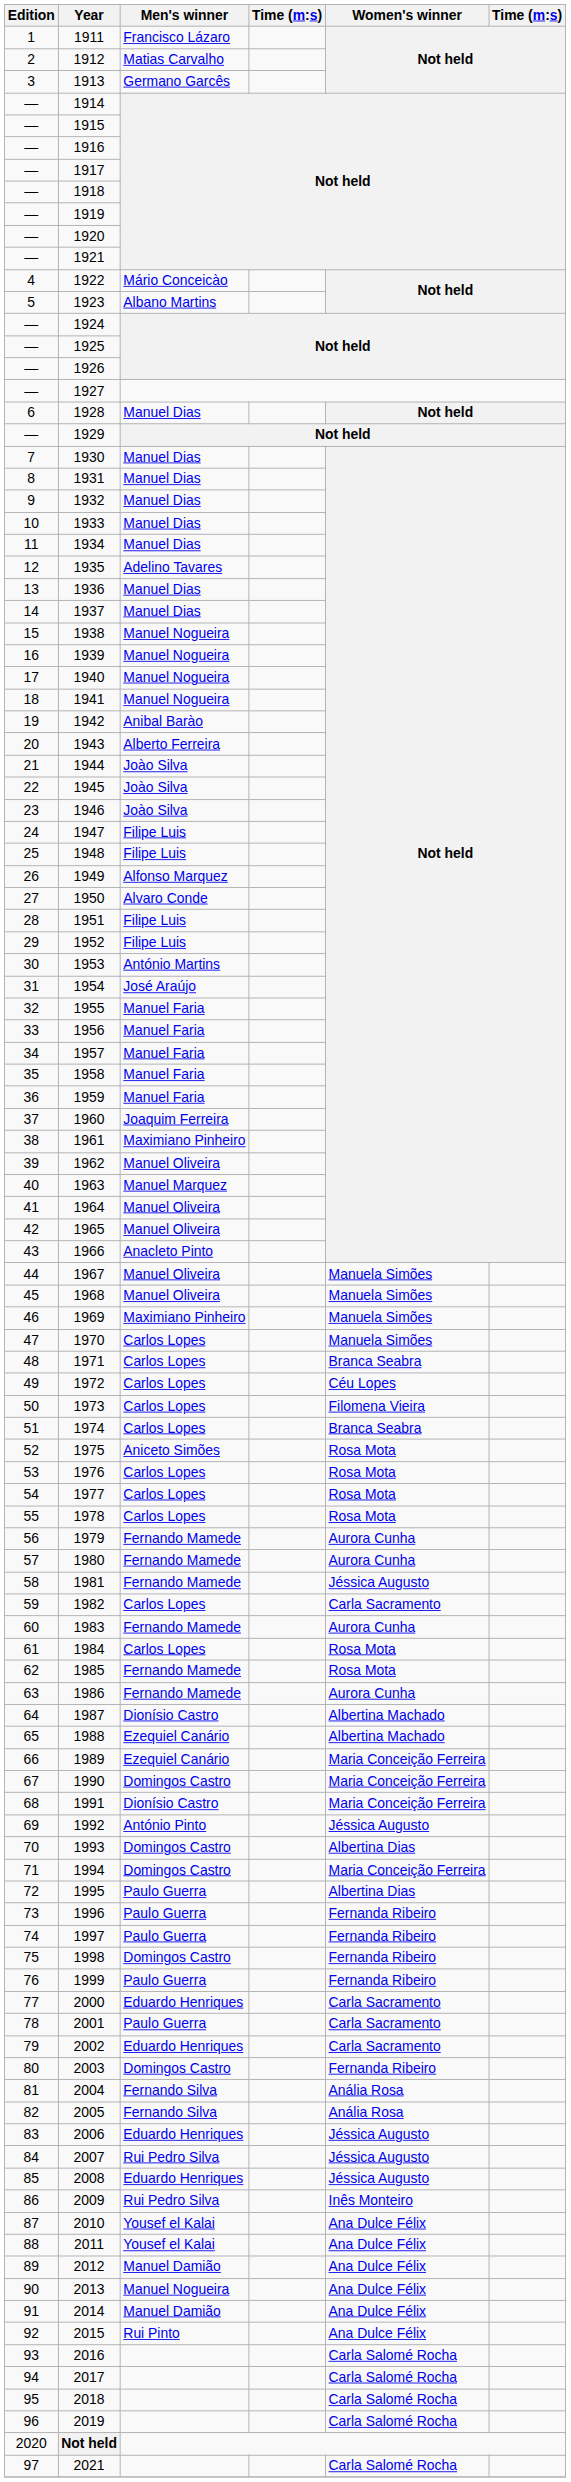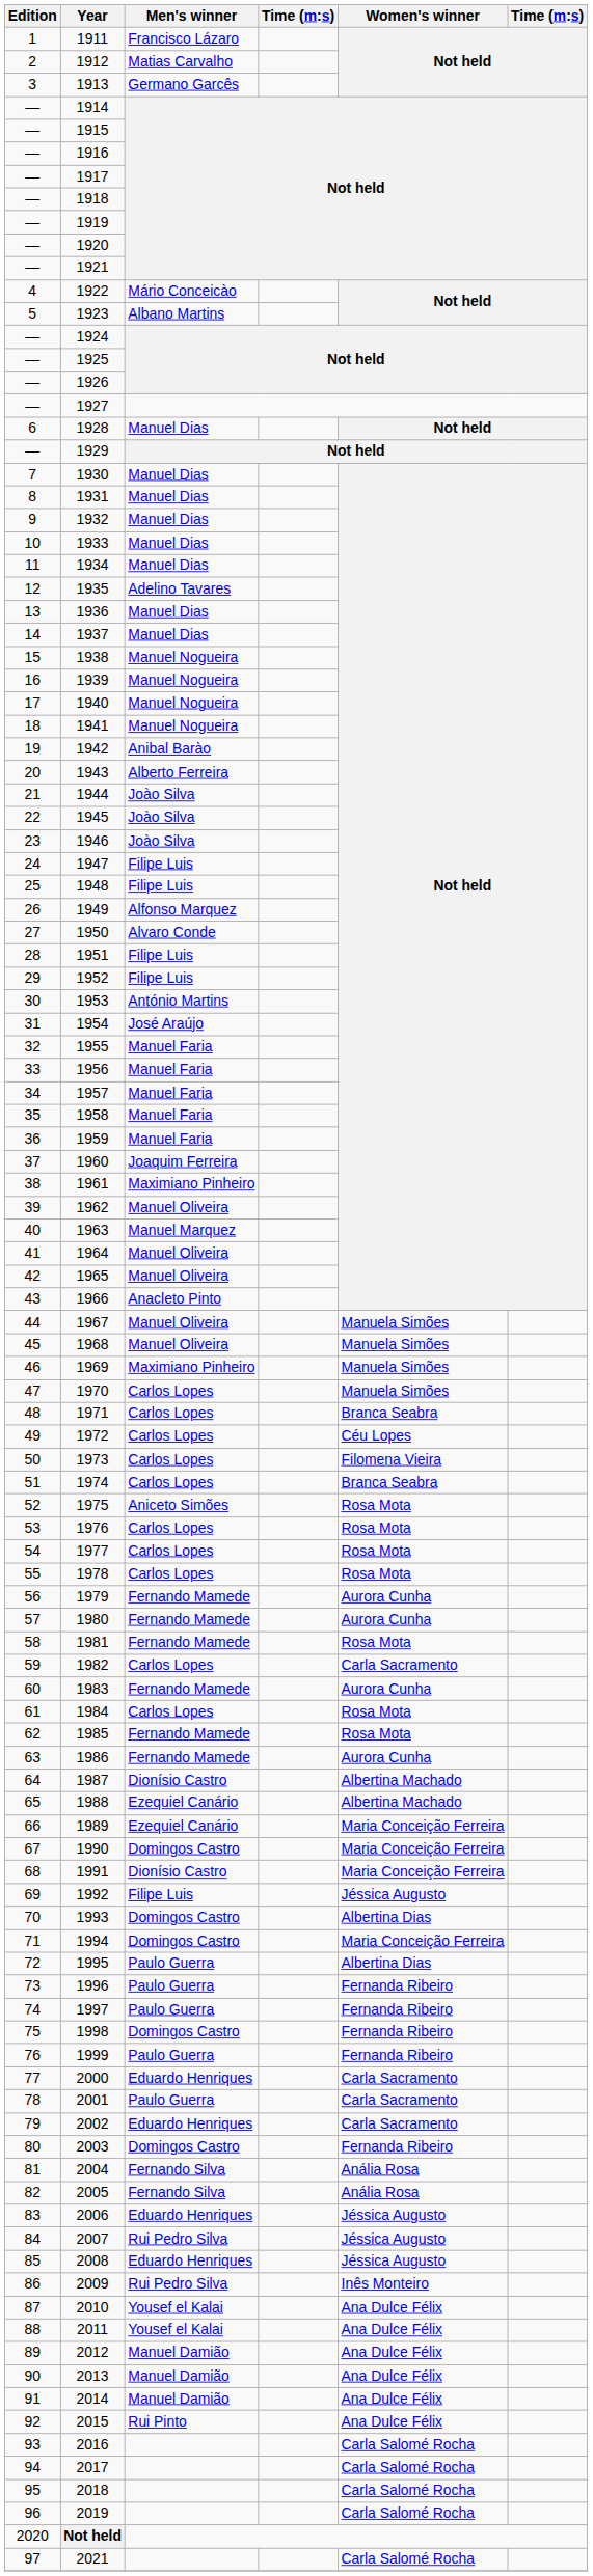1981 | Women's winner: Jéssica Augusto -> Rosa Mota
1992 | Men's winner: António Pinto -> Filipe Luis
2013 | Men's winner: Manuel Nogueira -> Manuel Damião
